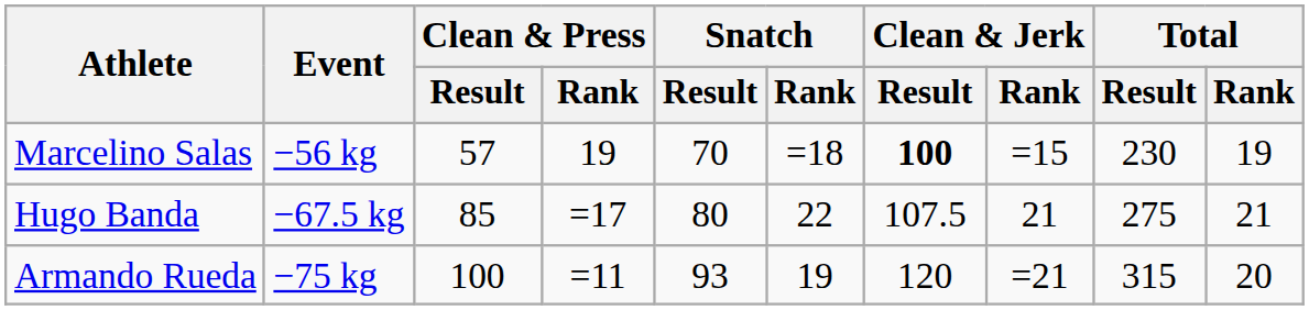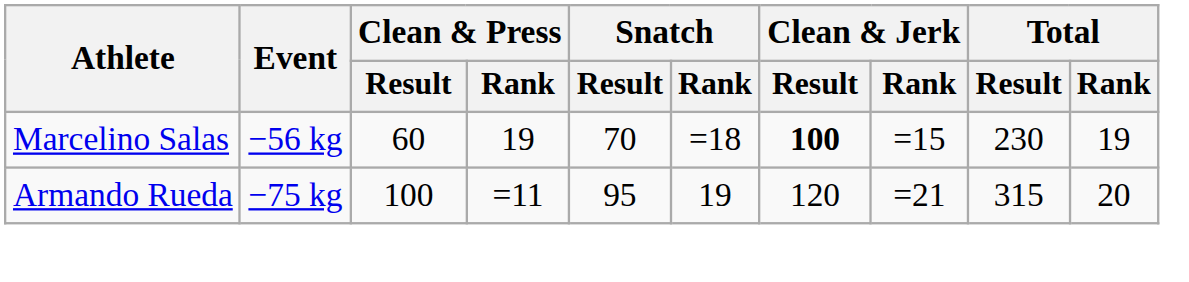Marcelino Salas | Clean & Press / Result: 57 -> 60
- row: Hugo Banda | −67.5 kg | 85 | =17 | 80 | 22 | 107.5 | 21 | 275 | 21
Armando Rueda | Snatch / Result: 93 -> 95
